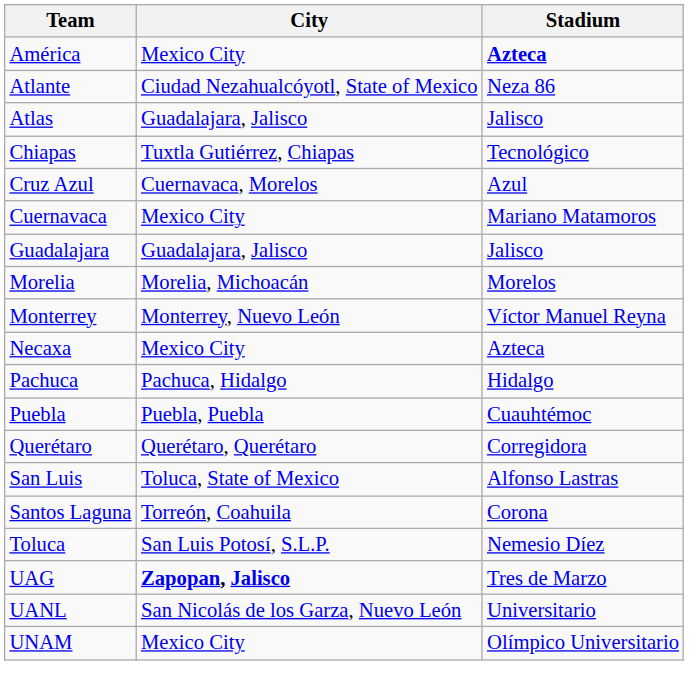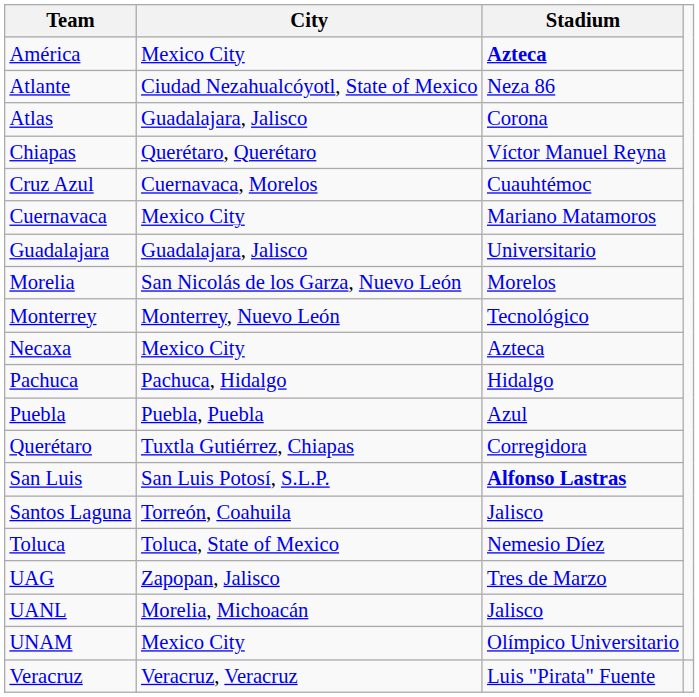Atlas | Stadium: Jalisco -> Corona
Chiapas | City: Tuxtla Gutiérrez, Chiapas -> Querétaro, Querétaro
Chiapas | Stadium: Tecnológico -> Víctor Manuel Reyna
Cruz Azul | Stadium: Azul -> Cuauhtémoc
Guadalajara | Stadium: Jalisco -> Universitario
Morelia | City: Morelia, Michoacán -> San Nicolás de los Garza, Nuevo León
Monterrey | Stadium: Víctor Manuel Reyna -> Tecnológico
Puebla | Stadium: Cuauhtémoc -> Azul
Querétaro | City: Querétaro, Querétaro -> Tuxtla Gutiérrez, Chiapas
San Luis | City: Toluca, State of Mexico -> San Luis Potosí, S.L.P.
San Luis | Stadium: normal -> bold
Santos Laguna | Stadium: Corona -> Jalisco
Toluca | City: San Luis Potosí, S.L.P. -> Toluca, State of Mexico
UAG | City: bold -> normal
UANL | City: San Nicolás de los Garza, Nuevo León -> Morelia, Michoacán
UANL | Stadium: Universitario -> Jalisco
+ row: Veracruz | Veracruz, Veracruz | Luis "Pirata" Fuente
